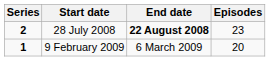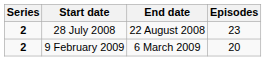28 July 2008 | End date: bold -> normal
9 February 2009 | Series: 1 -> 2
